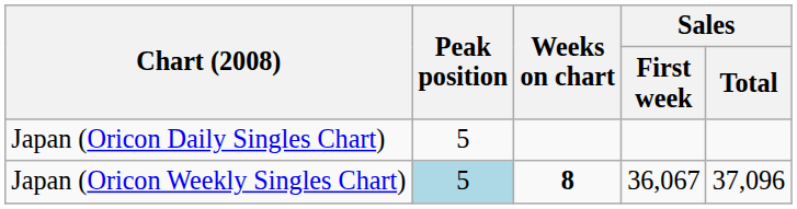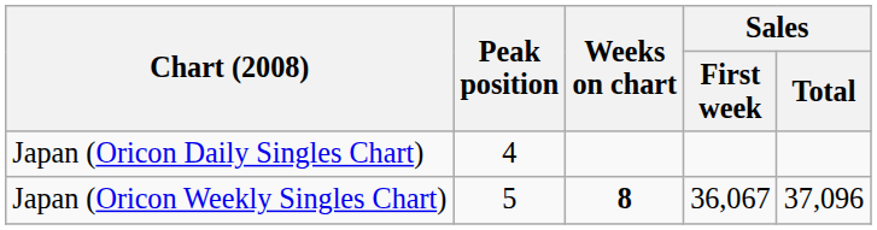Japan (Oricon Daily Singles Chart) | Peak position: 5 -> 4
Japan (Oricon Weekly Singles Chart) | Peak position: lightblue background -> no background
